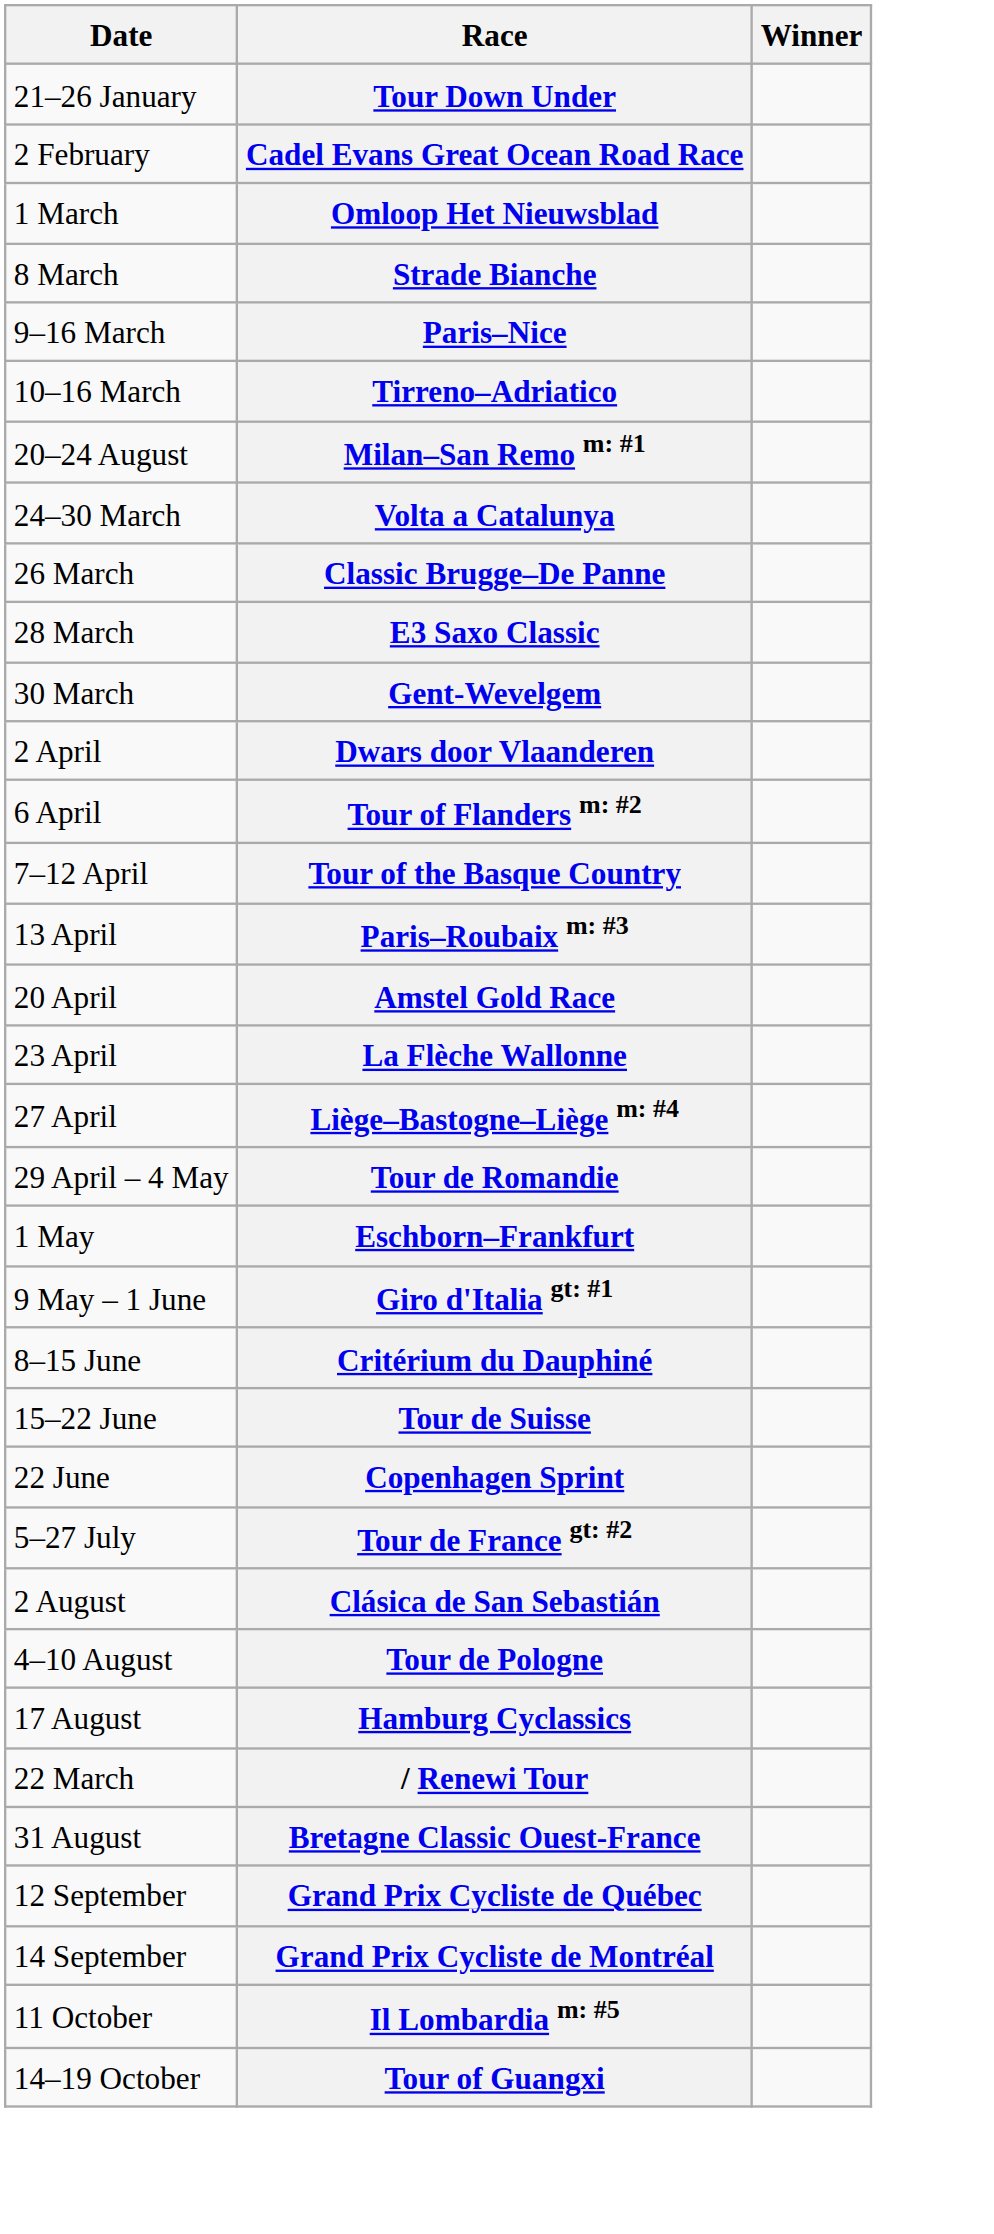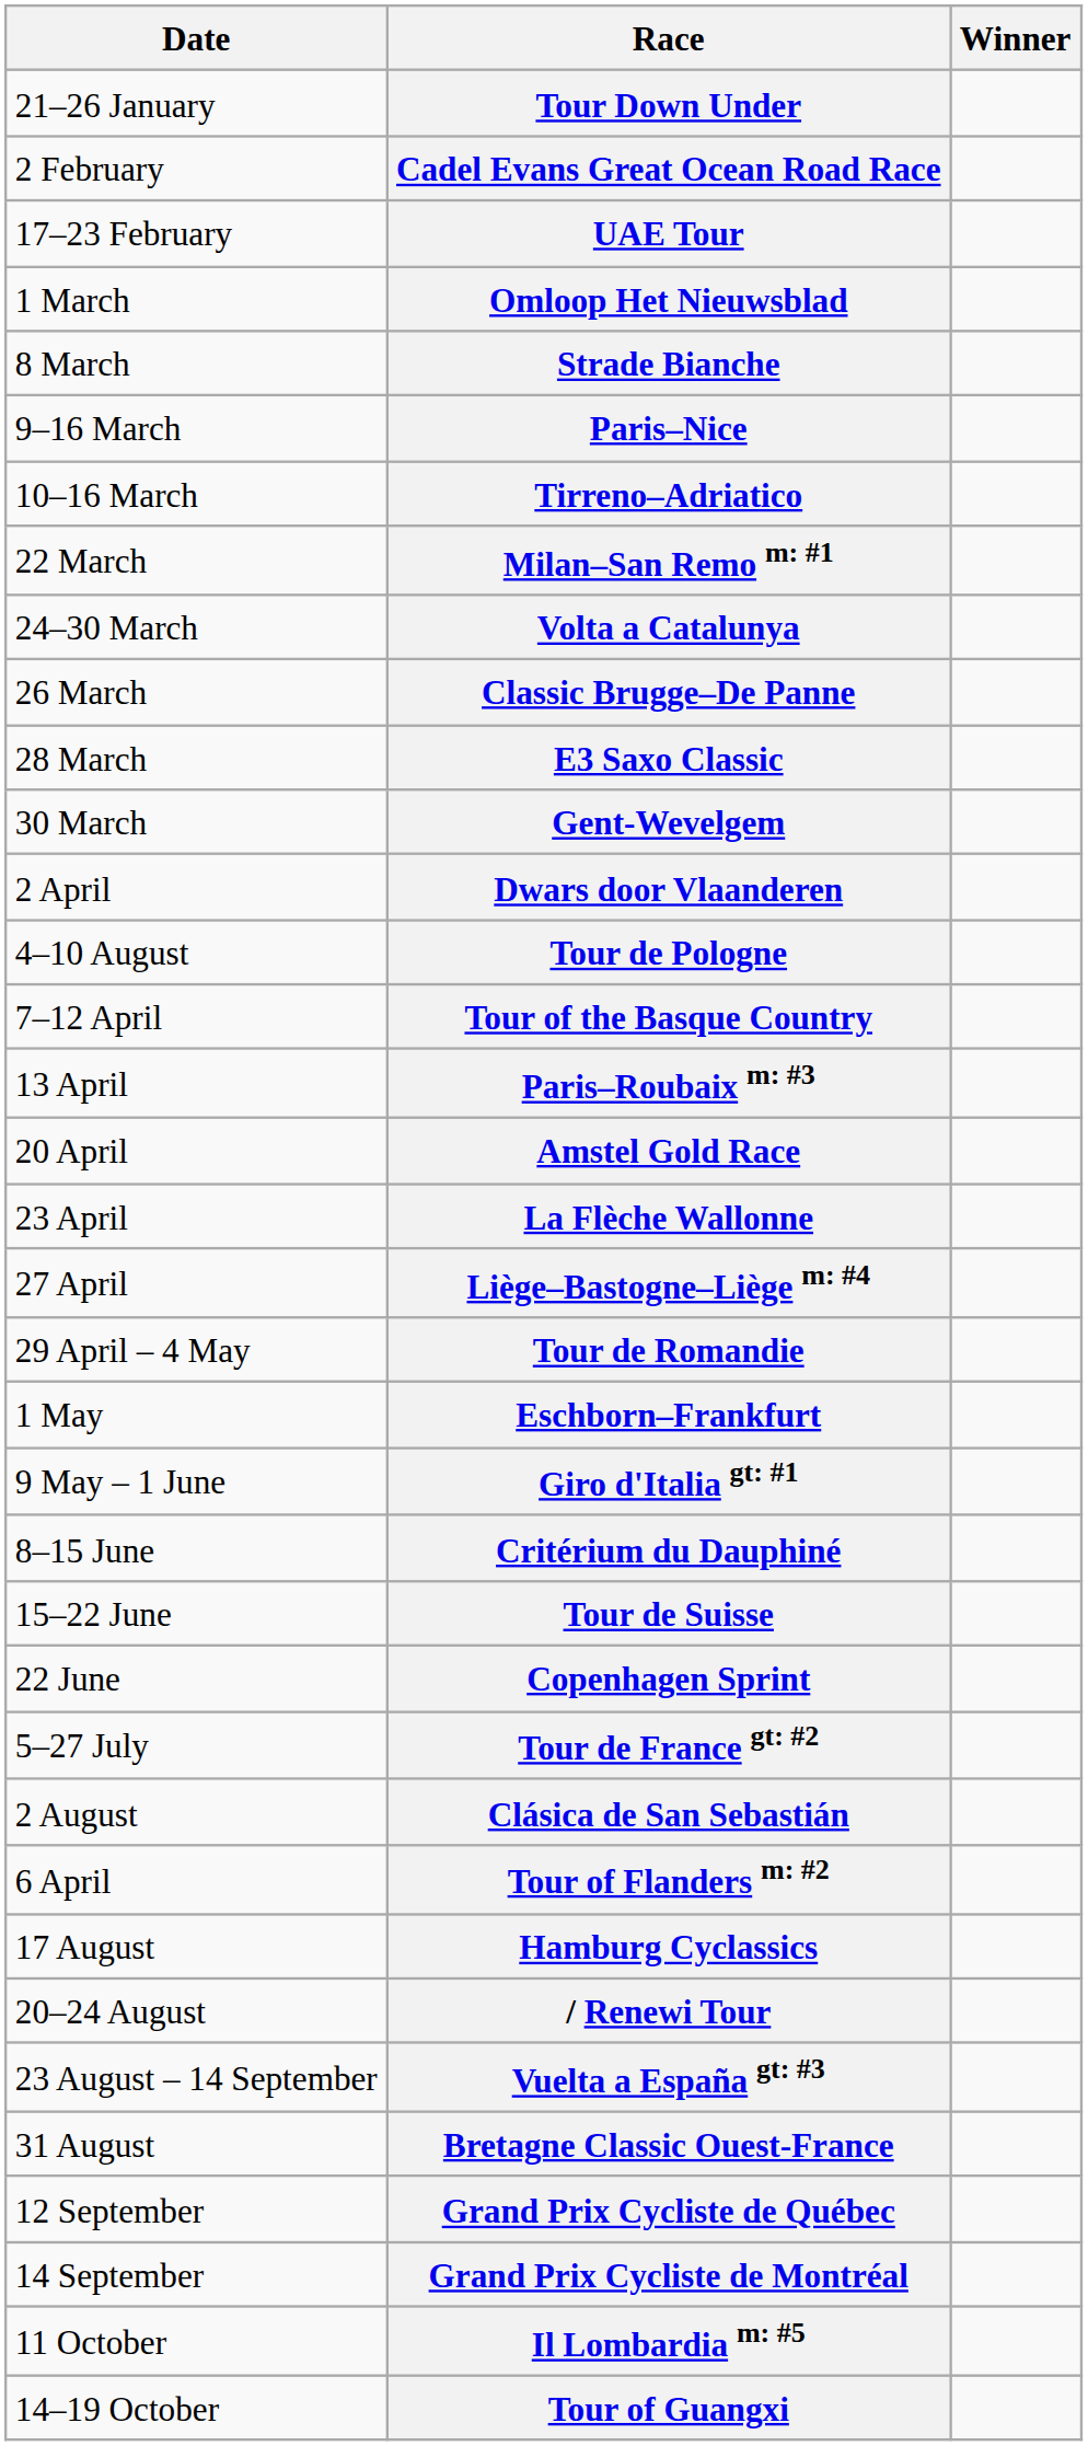+ row: 17–23 February | UAE Tour
Milan–San Remo m: #1 | Date: 20–24 August -> 22 March
rows swapped: Tour of Flanders m: #2 <-> Tour de Pologne
/ Renewi Tour | Date: 22 March -> 20–24 August
+ row: 23 August – 14 September | Vuelta a España gt: #3
